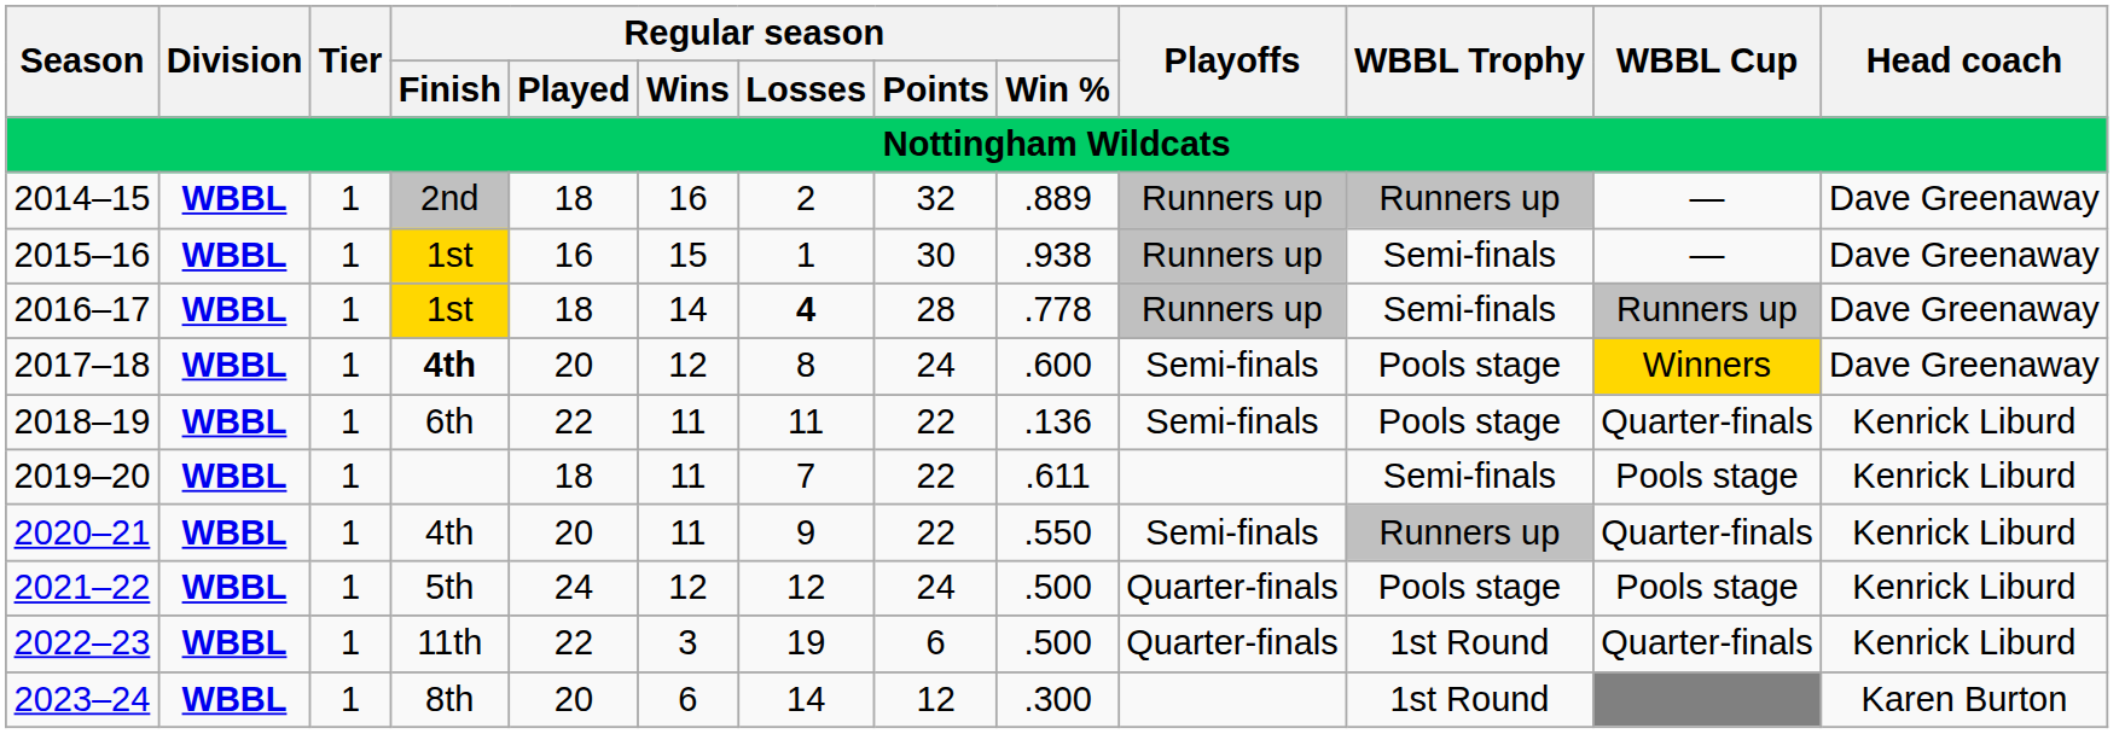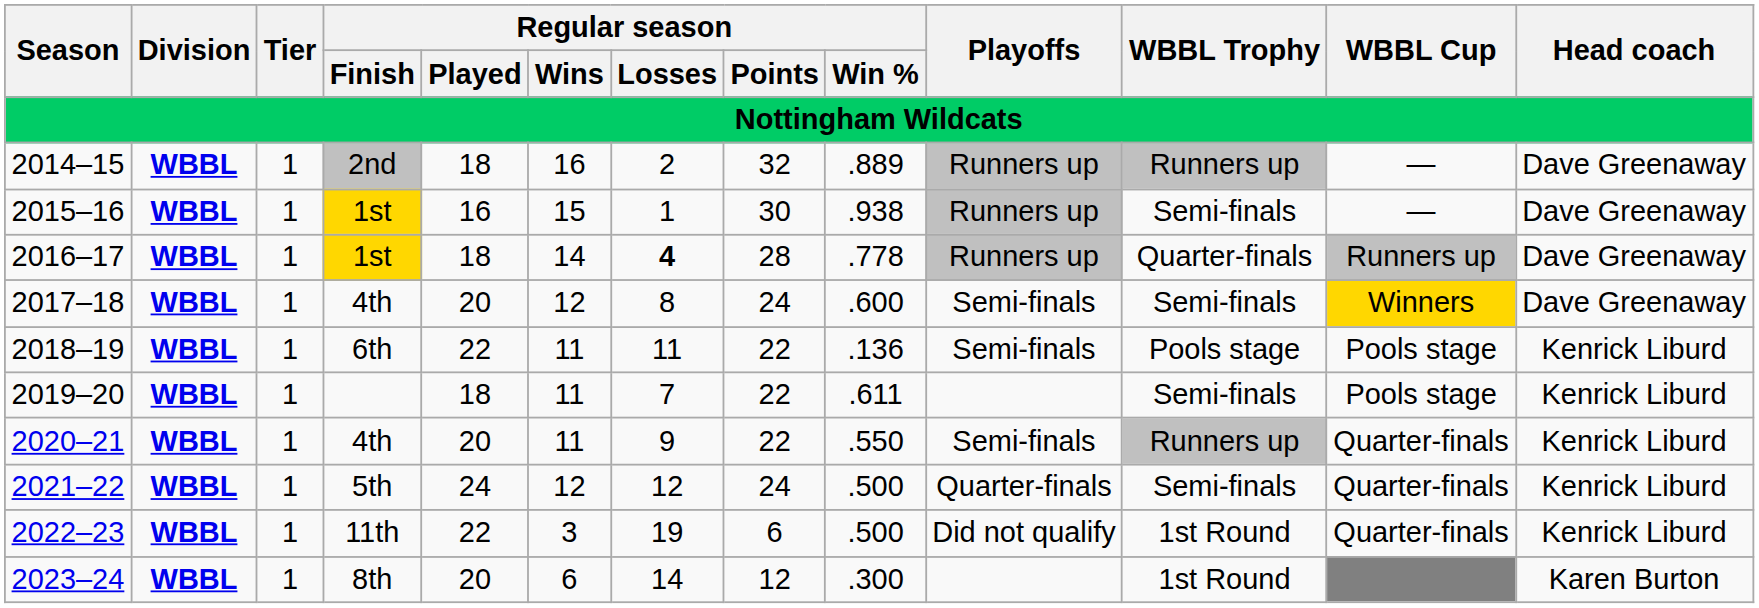2016–17 | WBBL Trophy: Semi-finals -> Quarter-finals
2017–18 | Regular season / Finish: bold -> normal
2017–18 | WBBL Trophy: Pools stage -> Semi-finals
2018–19 | WBBL Cup: Quarter-finals -> Pools stage
2021–22 | WBBL Trophy: Pools stage -> Semi-finals
2021–22 | WBBL Cup: Pools stage -> Quarter-finals
2022–23 | Playoffs: Quarter-finals -> Did not qualify
